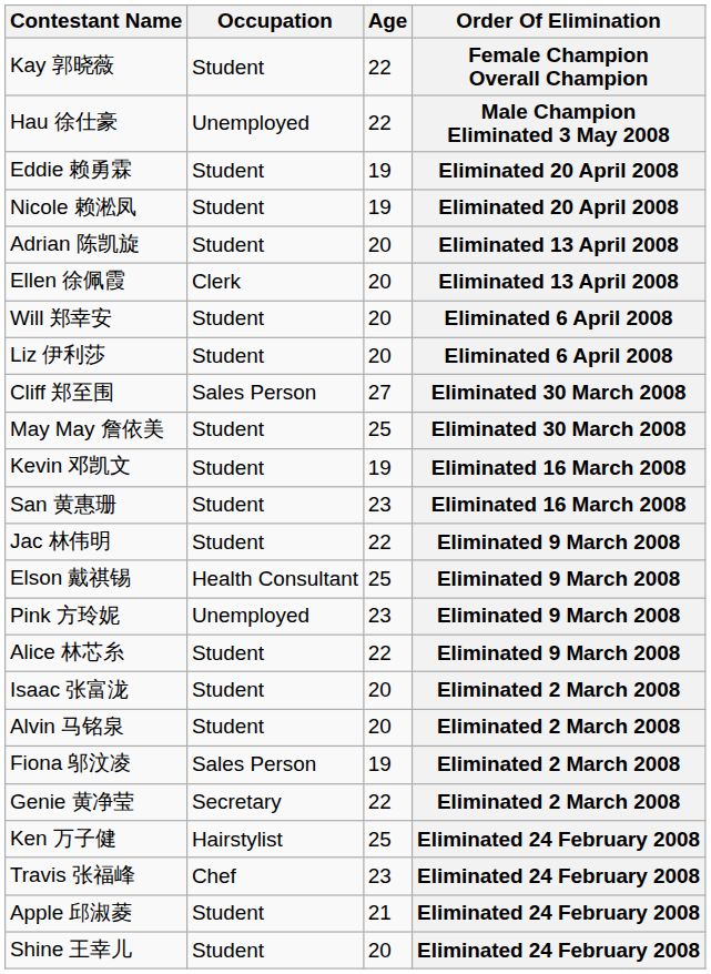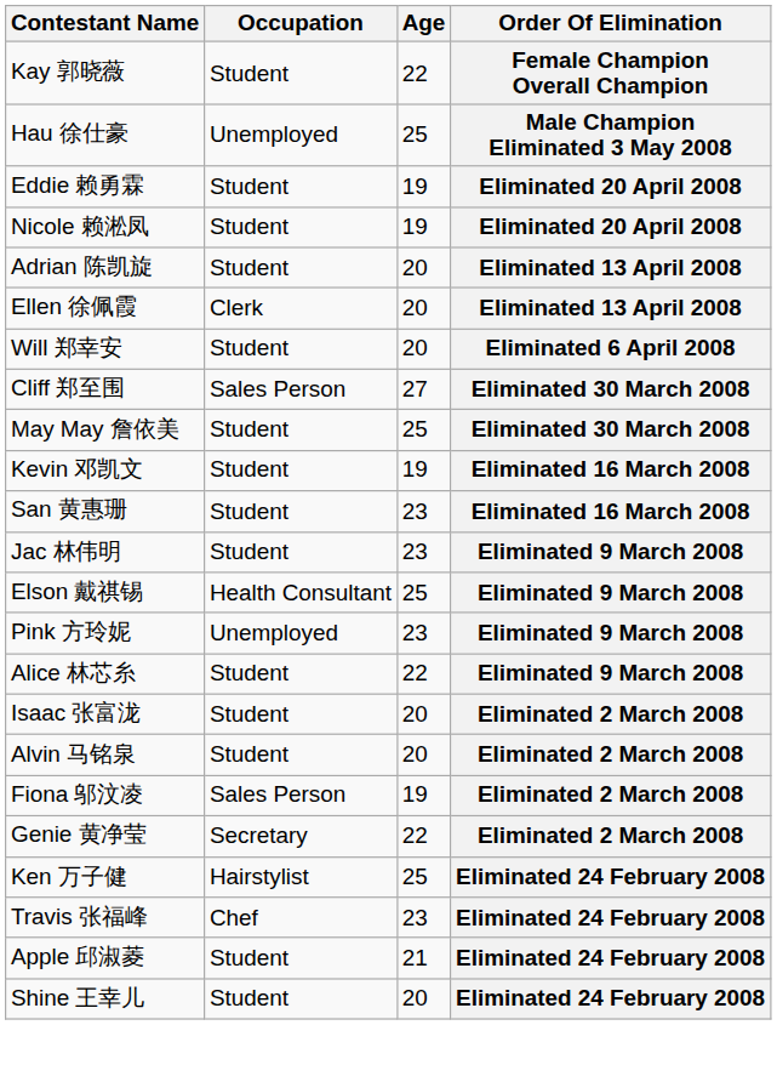Hau 徐仕豪 | Age: 22 -> 25
- row: Liz 伊利莎 | Student | 20 | Eliminated 6 April 2008
Jac 林伟明 | Age: 22 -> 23
